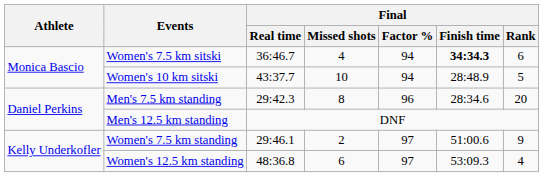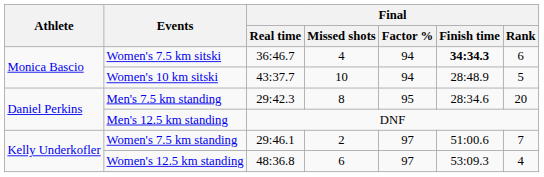Men's 7.5 km standing | Final / Factor %: 96 -> 95
Women's 7.5 km standing | Final / Rank: 9 -> 7
